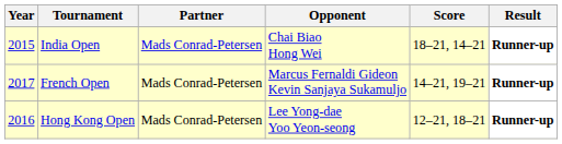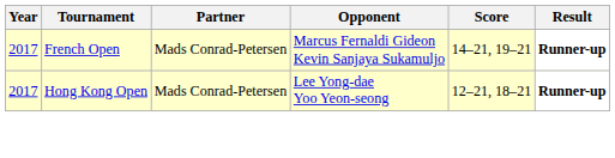- row: 2015 | India Open | Mads Conrad-Petersen | Chai Biao Hong Wei | 18–21, 14–21 | Runner-up
Hong Kong Open | Year: 2016 -> 2017
